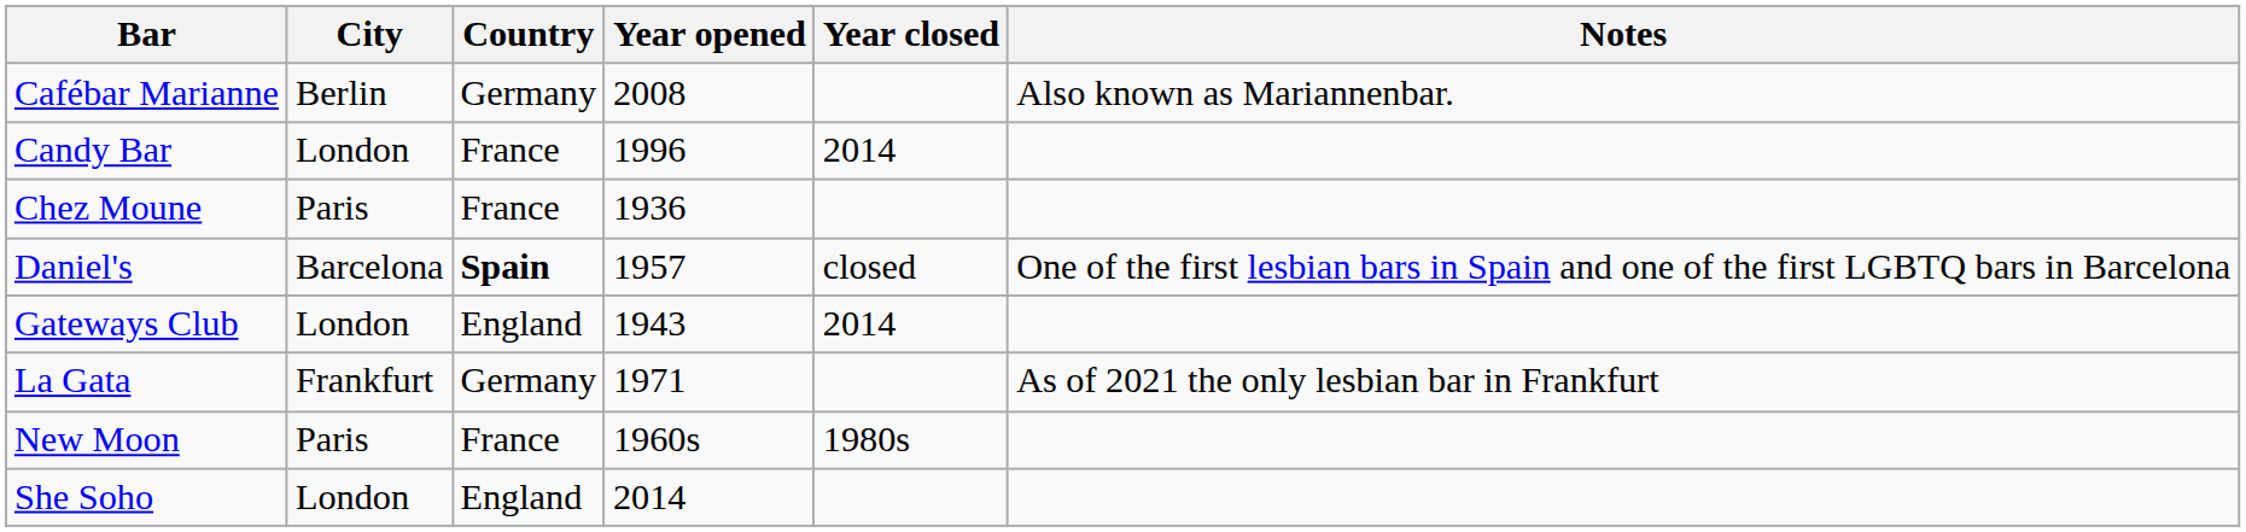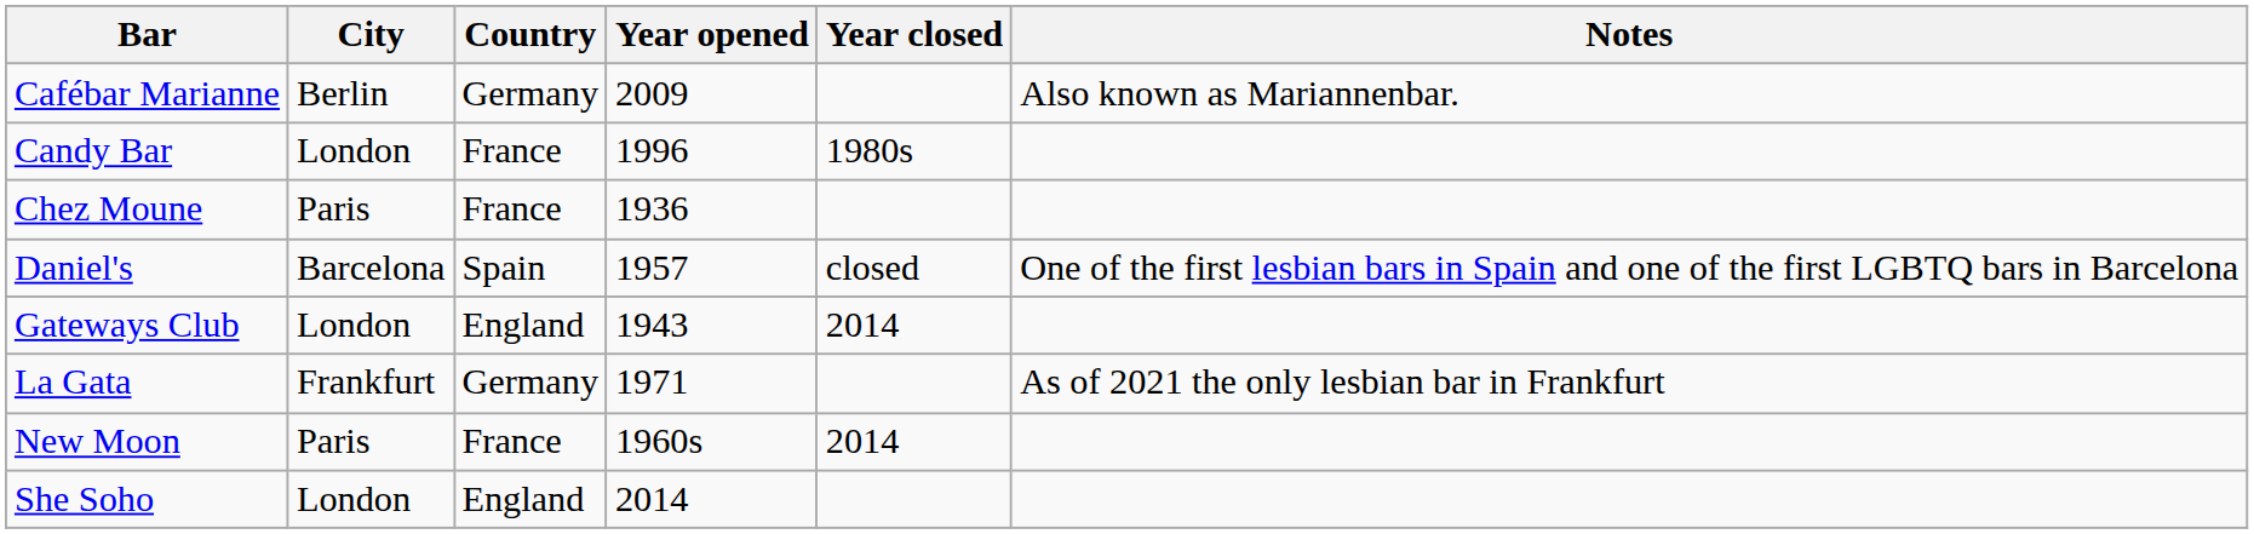Cafébar Marianne | Year opened: 2008 -> 2009
Candy Bar | Year closed: 2014 -> 1980s
Daniel's | Country: bold -> normal
New Moon | Year closed: 1980s -> 2014
